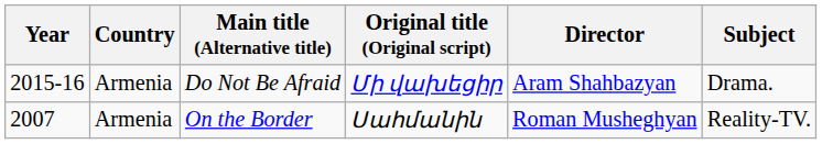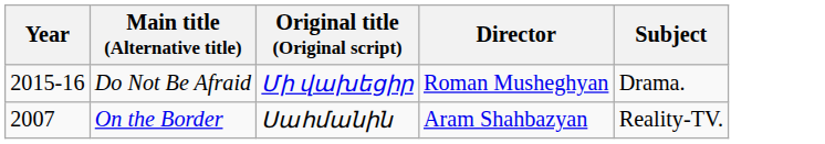- column: Country | Armenia | Armenia
Do Not Be Afraid | Director: Aram Shahbazyan -> Roman Musheghyan
On the Border | Director: Roman Musheghyan -> Aram Shahbazyan
